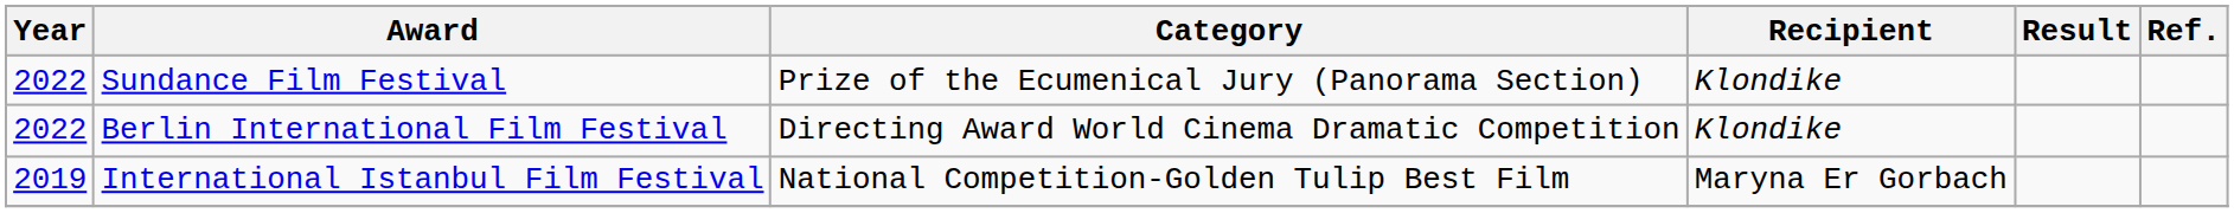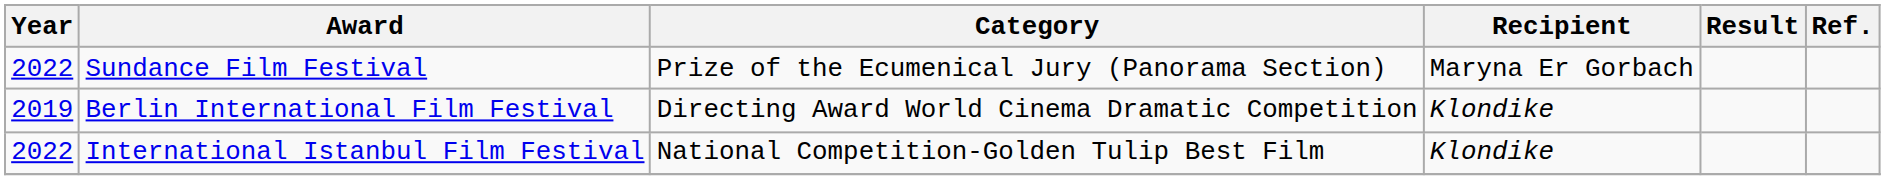Sundance Film Festival | Recipient: Klondike -> Maryna Er Gorbach
Berlin International Film Festival | Year: 2022 -> 2019
International Istanbul Film Festival | Year: 2019 -> 2022
International Istanbul Film Festival | Recipient: Maryna Er Gorbach -> Klondike
